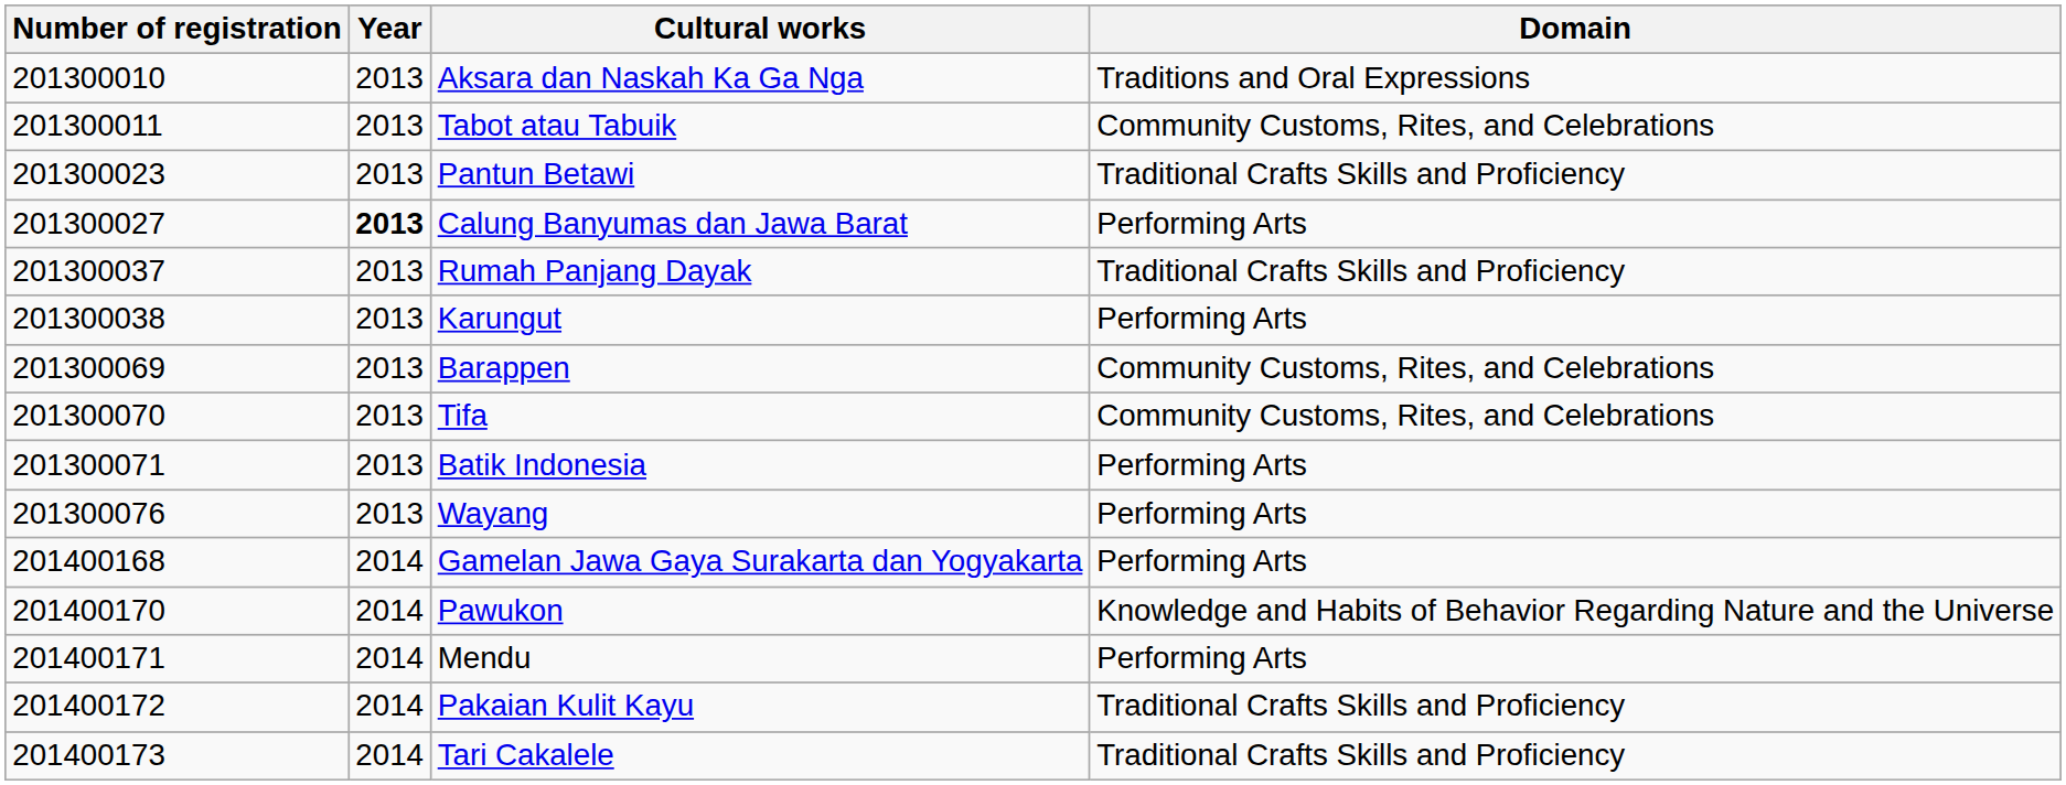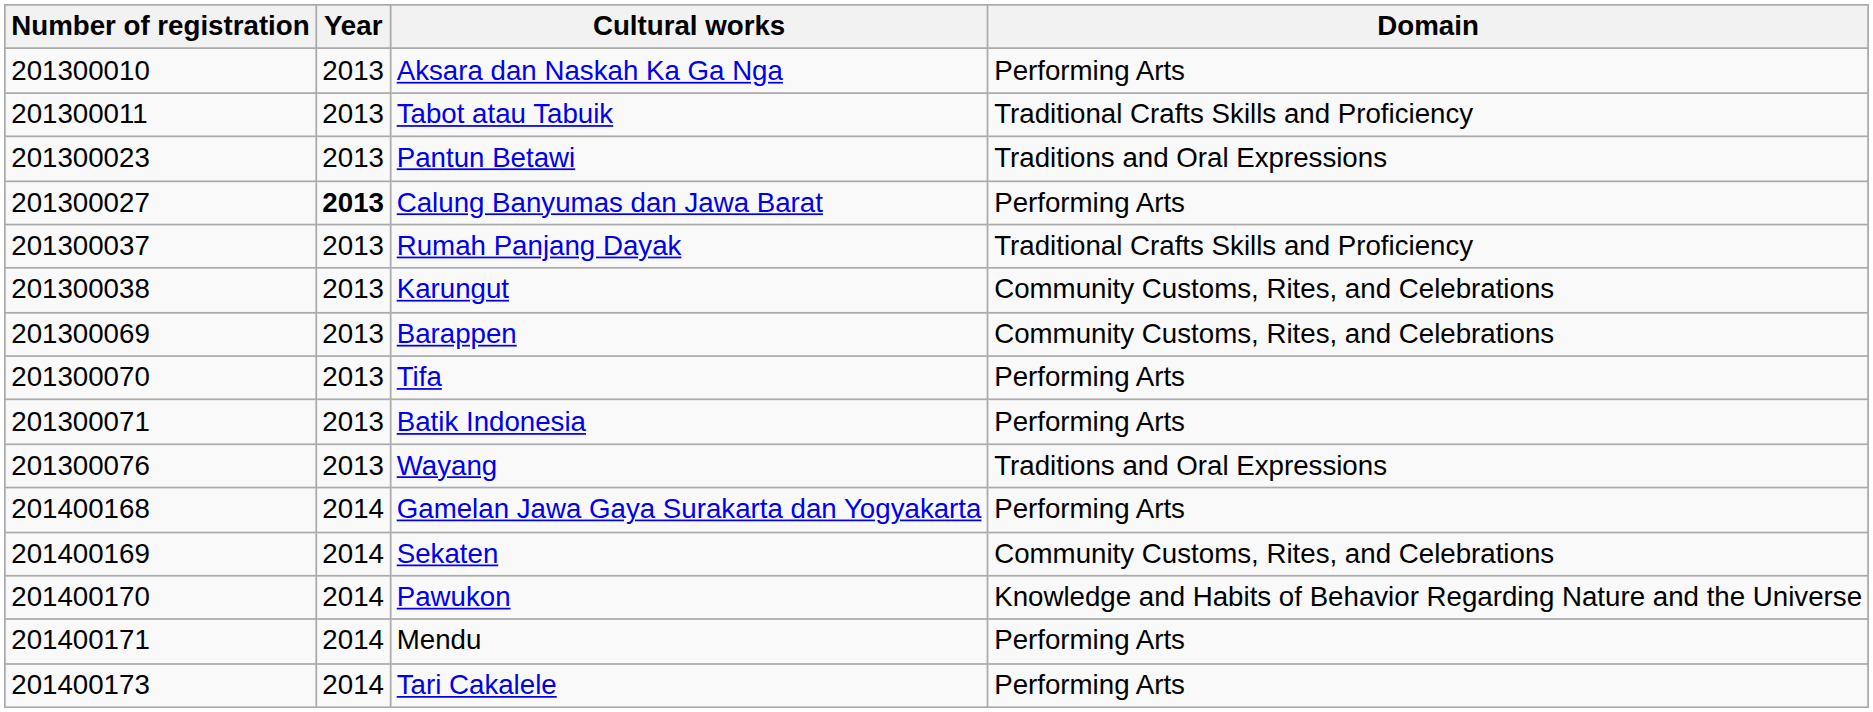Aksara dan Naskah Ka Ga Nga | Domain: Traditions and Oral Expressions -> Performing Arts
Tabot atau Tabuik | Domain: Community Customs, Rites, and Celebrations -> Traditional Crafts Skills and Proficiency
Pantun Betawi | Domain: Traditional Crafts Skills and Proficiency -> Traditions and Oral Expressions
Karungut | Domain: Performing Arts -> Community Customs, Rites, and Celebrations
Tifa | Domain: Community Customs, Rites, and Celebrations -> Performing Arts
Wayang | Domain: Performing Arts -> Traditions and Oral Expressions
+ row: 201400169 | 2014 | Sekaten | Community Customs, Rites, and Celebrations
- row: 201400172 | 2014 | Pakaian Kulit Kayu | Traditional Crafts Skills and Proficiency
Tari Cakalele | Domain: Traditional Crafts Skills and Proficiency -> Performing Arts
